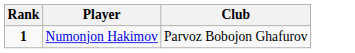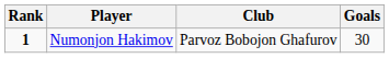+ column: Goals | 30
